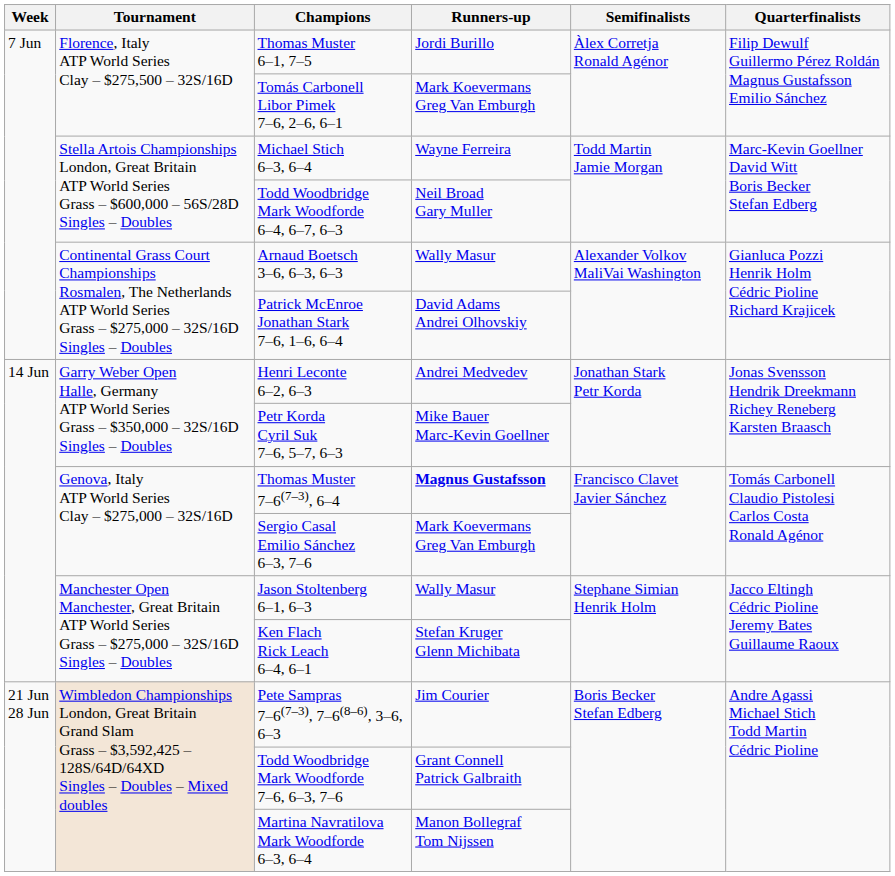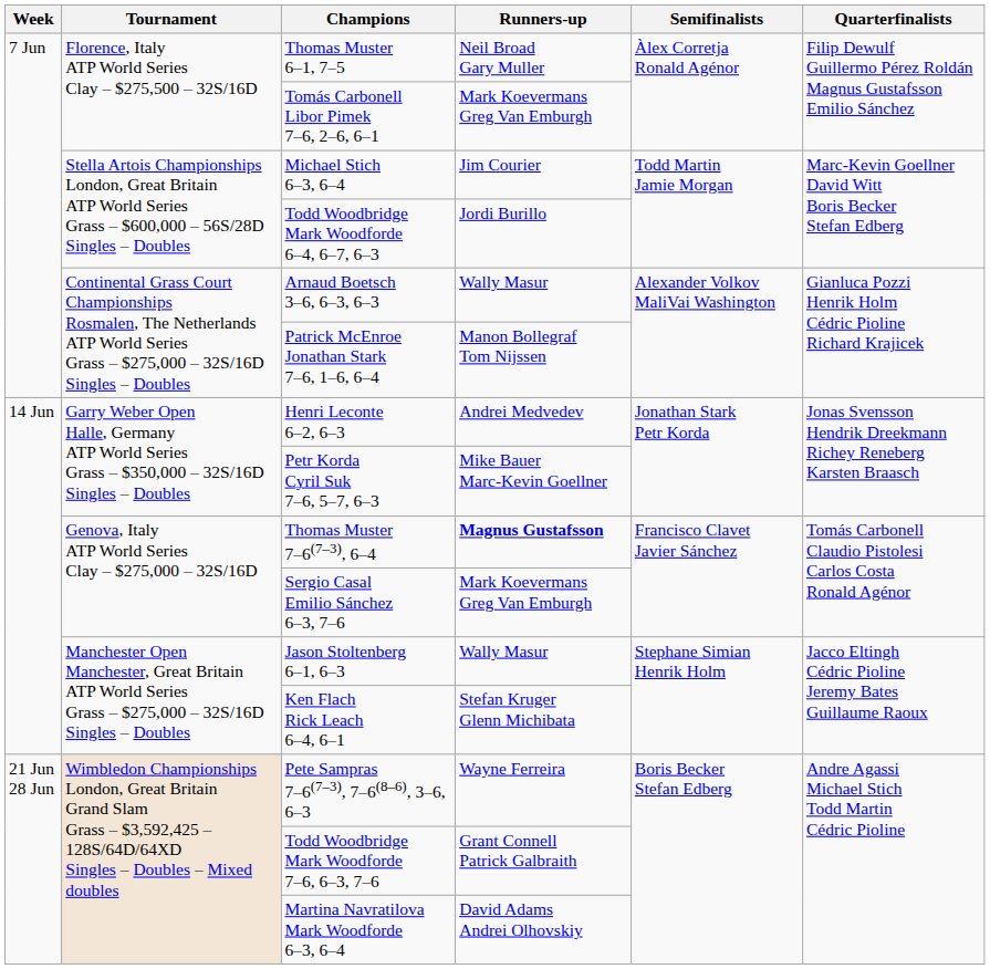Thomas Muster 6–1, 7–5 | Runners-up: Jordi Burillo -> Neil Broad Gary Muller
Michael Stich 6–3, 6–4 | Runners-up: Wayne Ferreira -> Jim Courier
Todd Woodbridge Mark Woodforde 6–4, 6–7, 6–3 | Runners-up: Neil Broad Gary Muller -> Jordi Burillo
Patrick McEnroe Jonathan Stark 7–6, 1–6, 6–4 | Runners-up: David Adams Andrei Olhovskiy -> Manon Bollegraf Tom Nijssen
Pete Sampras 7–6(7–3), 7–6(8–6), 3–6, 6–3 | Runners-up: Jim Courier -> Wayne Ferreira
Martina Navratilova Mark Woodforde 6–3, 6–4 | Runners-up: Manon Bollegraf Tom Nijssen -> David Adams Andrei Olhovskiy
